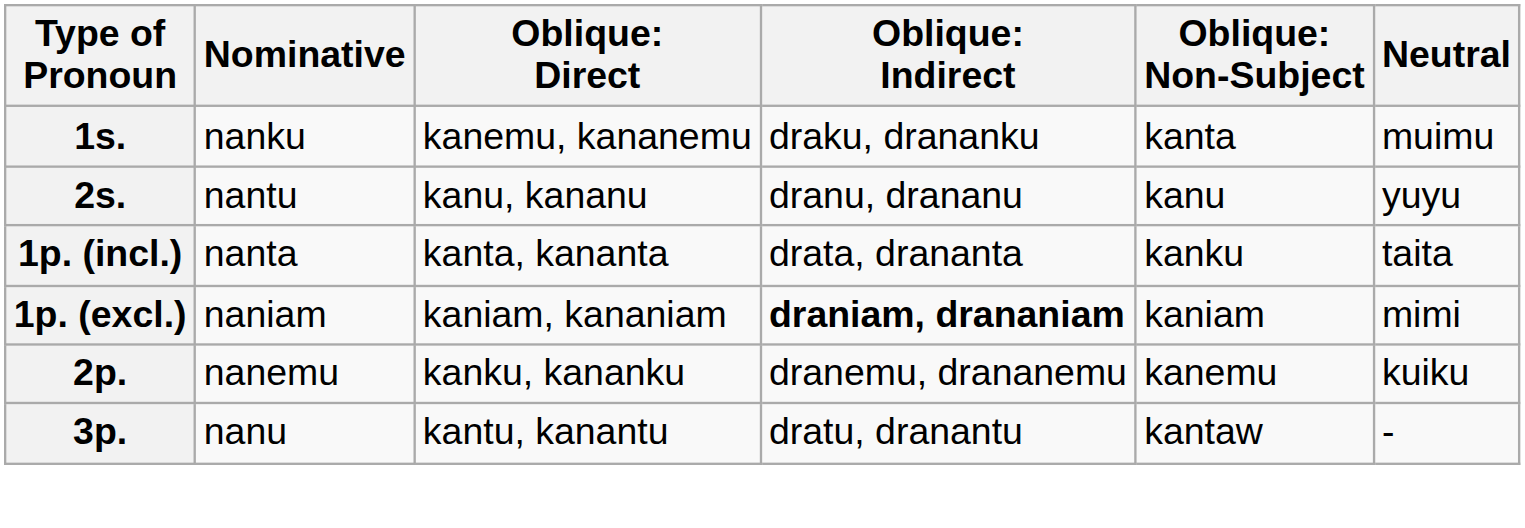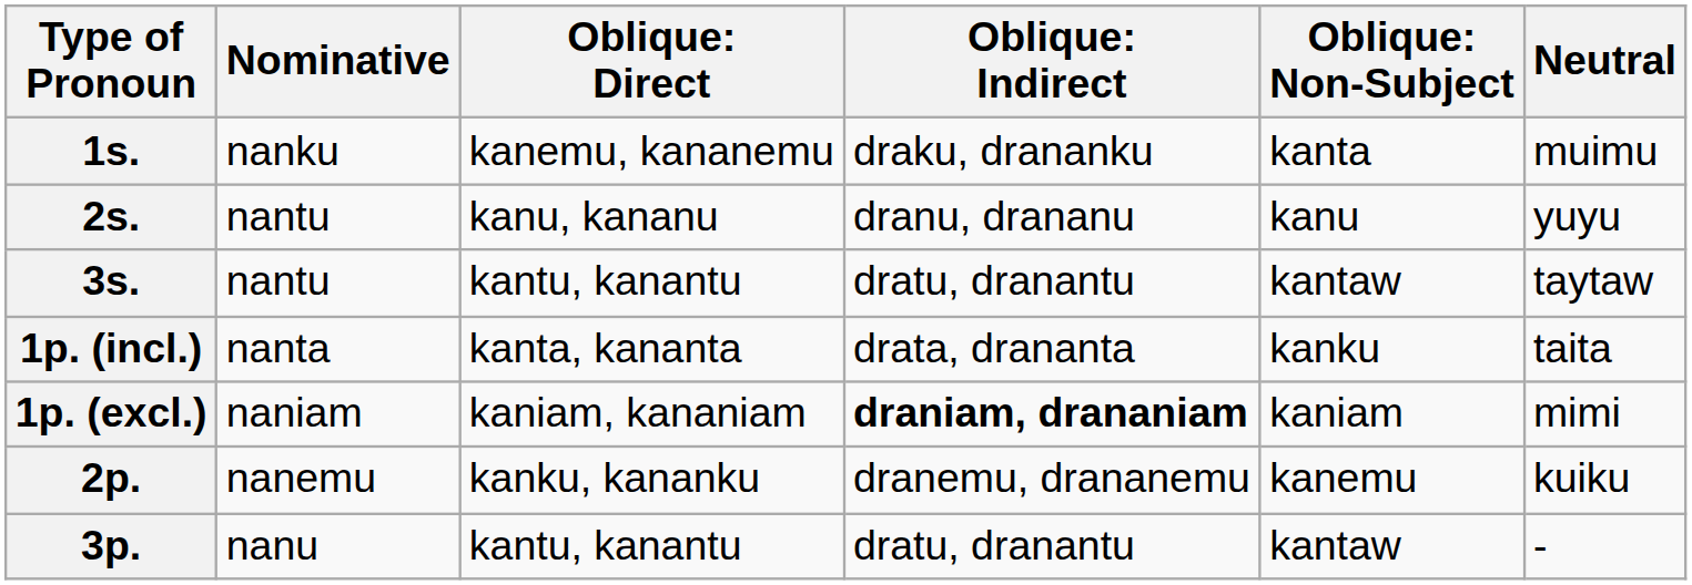+ row: 3s. | nantu | kantu, kanantu | dratu, dranantu | kantaw | taytaw
